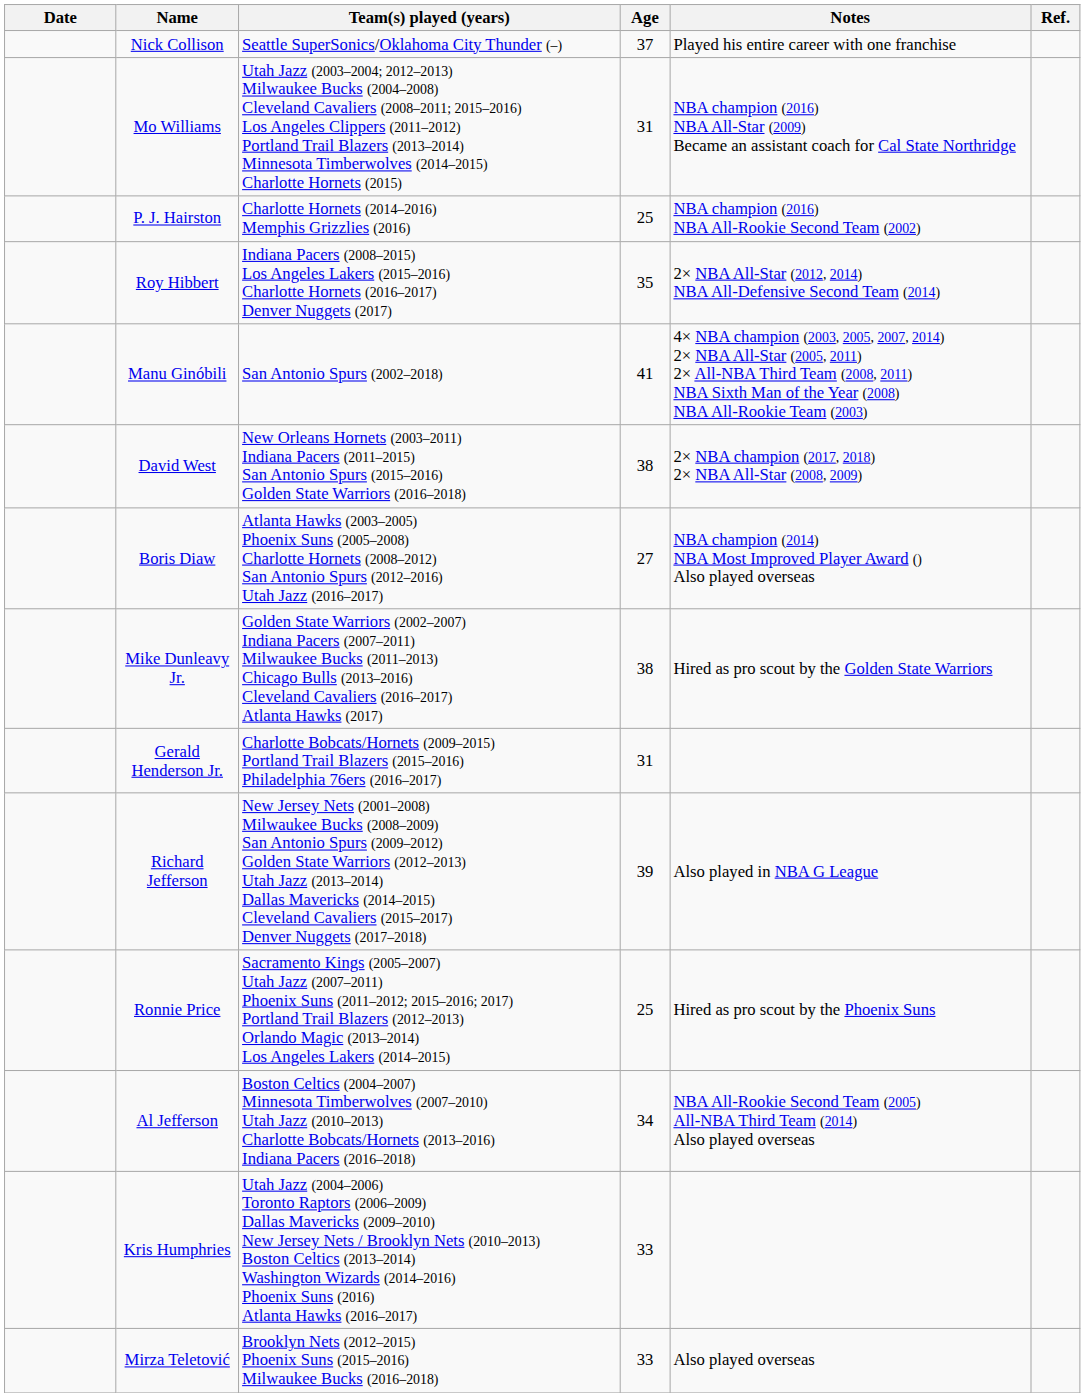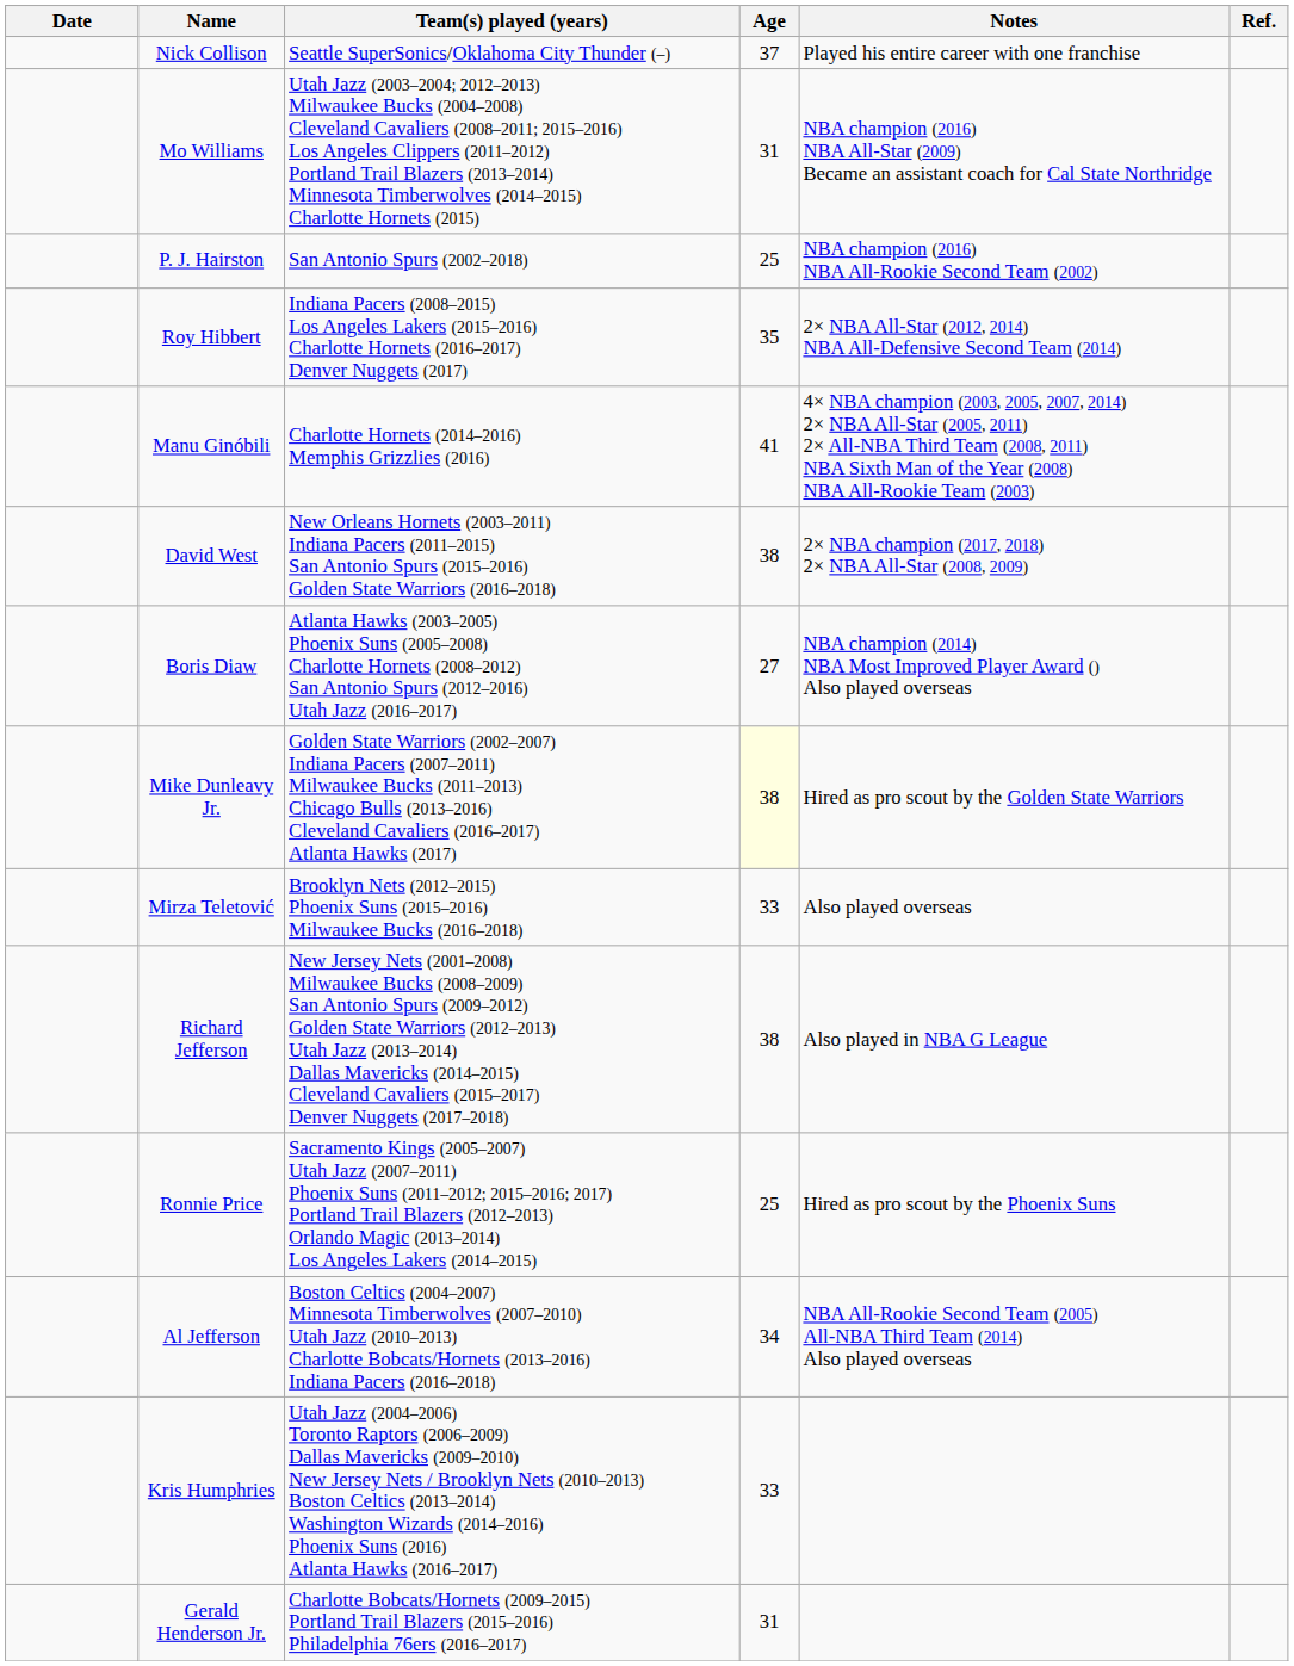P. J. Hairston | Team(s) played (years): Charlotte Hornets (2014–2016) Memphis Grizzlies (2016) -> San Antonio Spurs (2002–2018)
Manu Ginóbili | Team(s) played (years): San Antonio Spurs (2002–2018) -> Charlotte Hornets (2014–2016) Memphis Grizzlies (2016)
Mike Dunleavy Jr. | Age: no background -> lightyellow background
rows swapped: Mirza Teletović <-> Gerald Henderson Jr.
Richard Jefferson | Age: 39 -> 38
